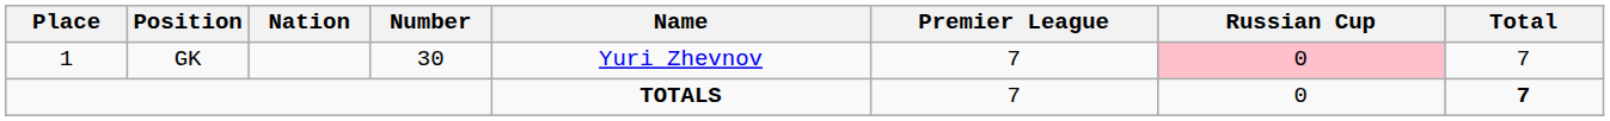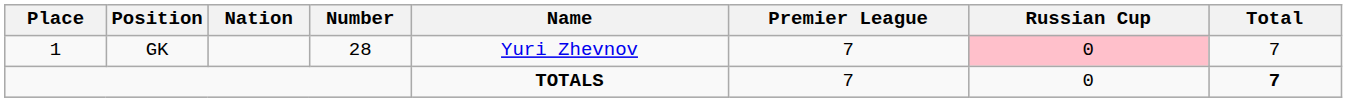GK | Number: 30 -> 28
